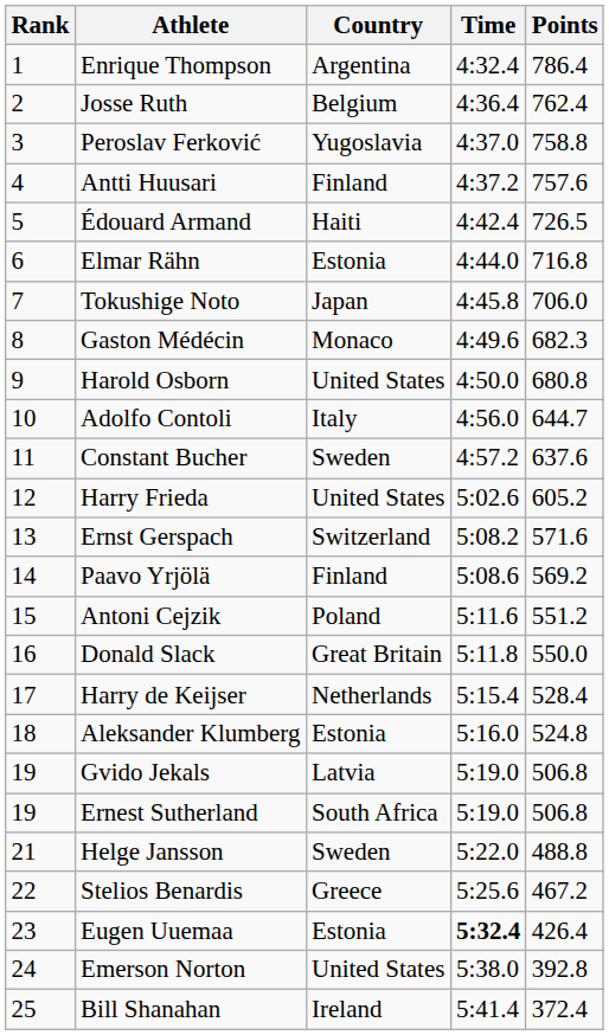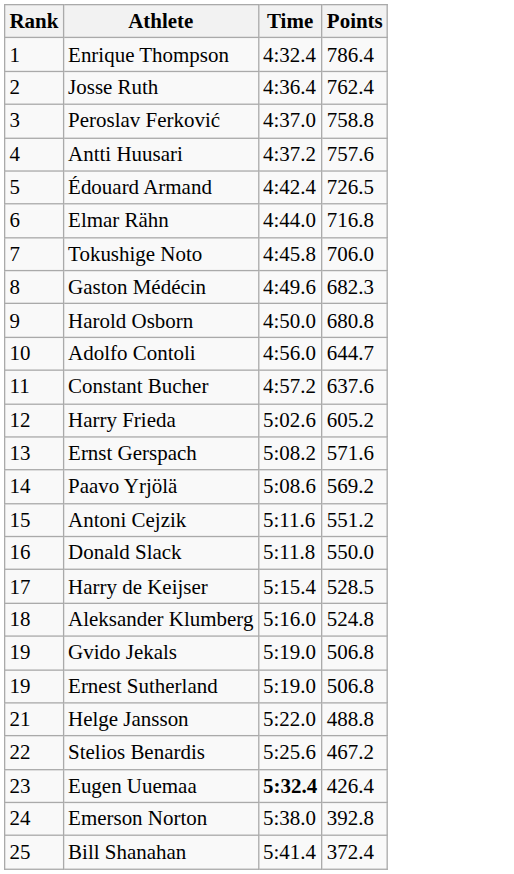- column: Country | Argentina | Belgium | Yugoslavia | Finland | Haiti | Estonia | Japan | Monaco | United States | Italy | Sweden | United States | Switzerland | Finland | Poland | Great Britain | Netherlands | Estonia | Latvia | South Africa | Sweden | Greece | Estonia | United States | Ireland
Harry de Keijser | Points: 528.4 -> 528.5
